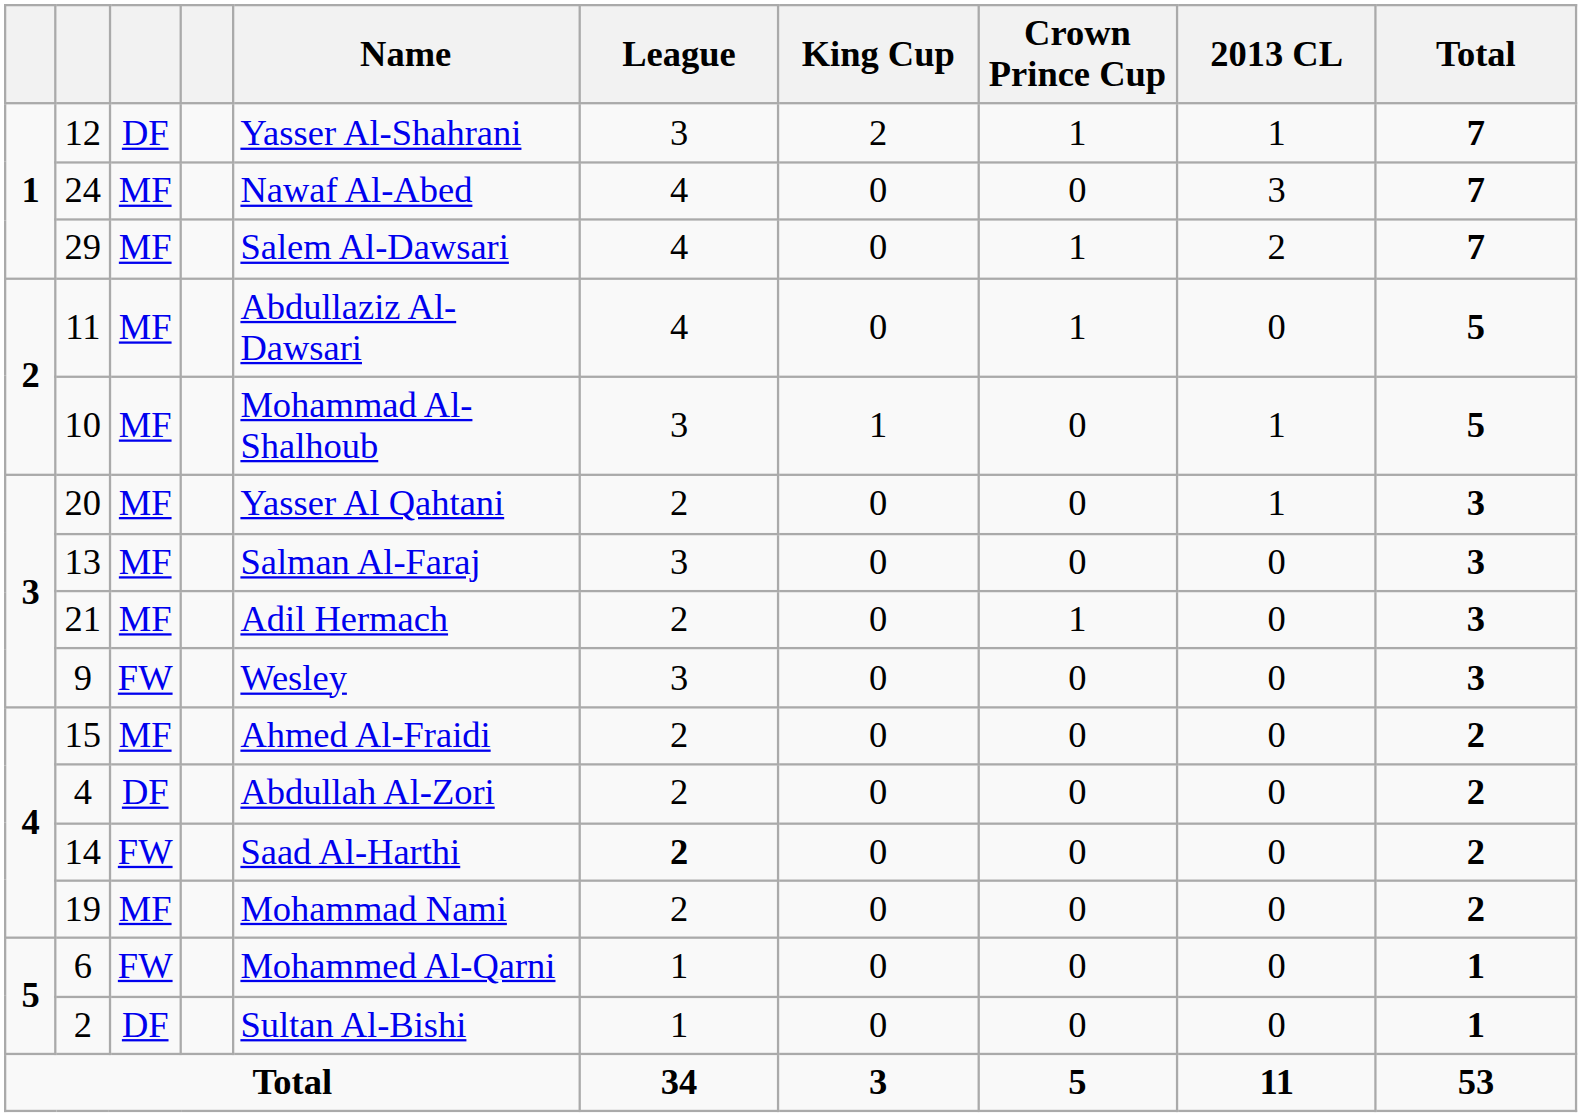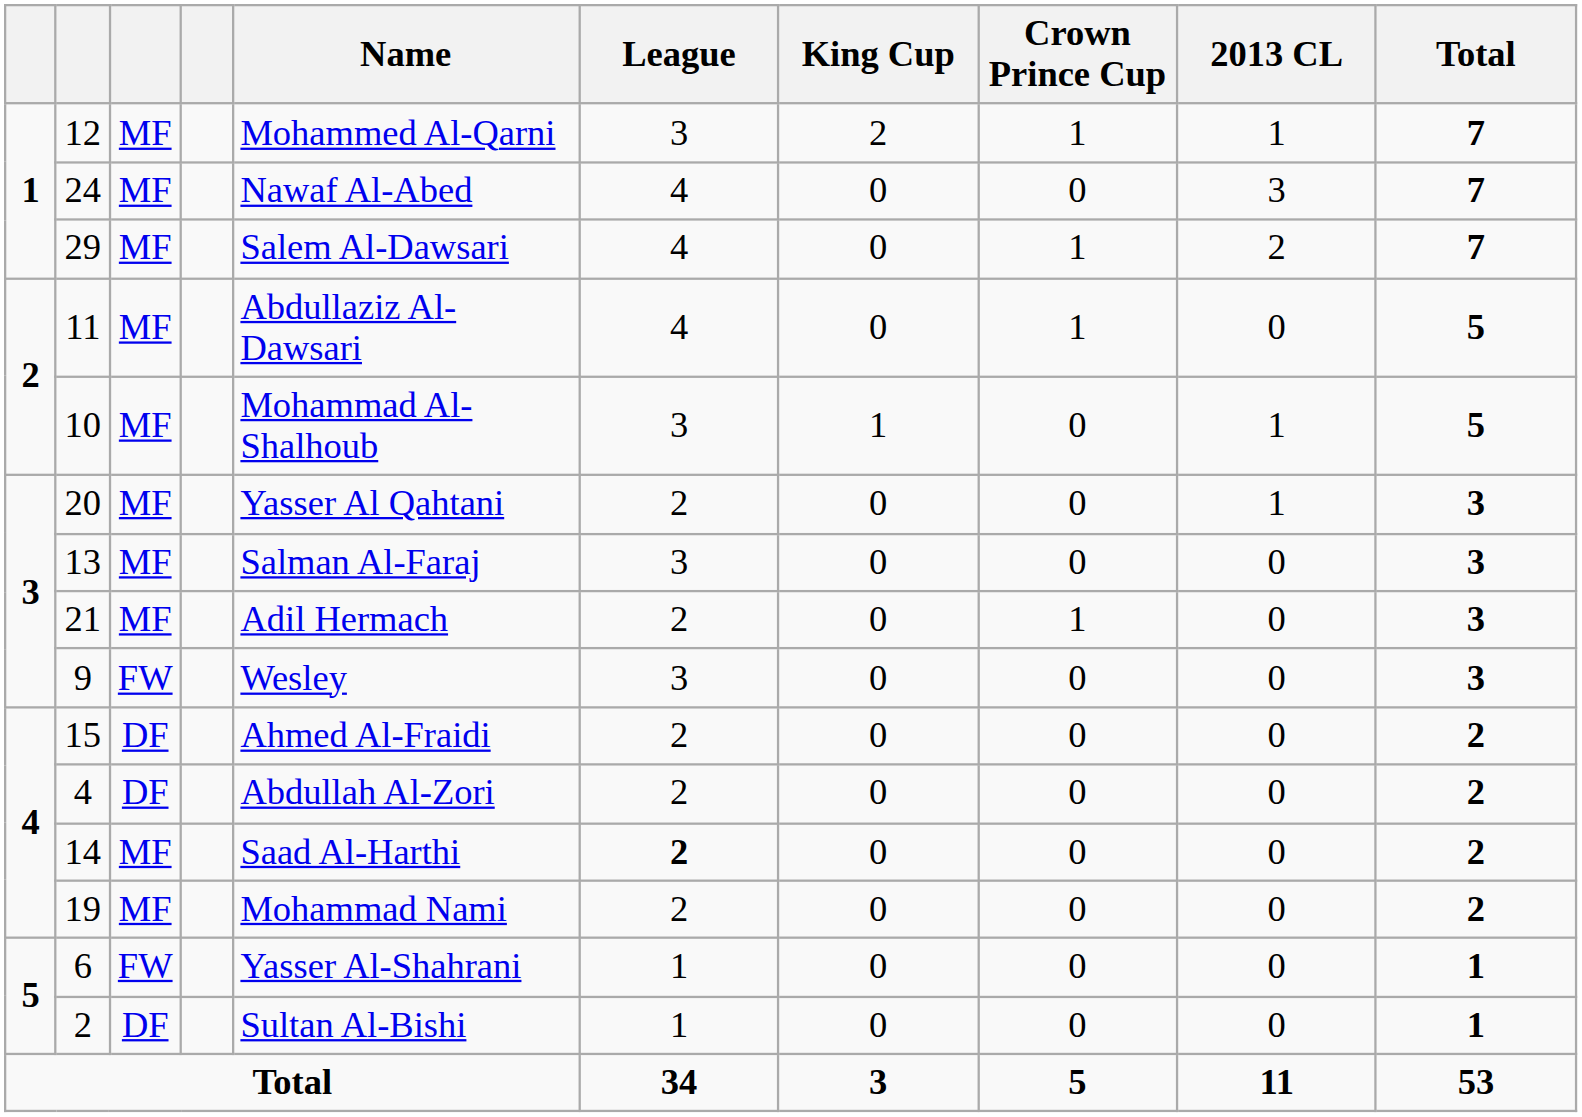12 | column 3: DF -> MF
12 | Name: Yasser Al-Shahrani -> Mohammed Al-Qarni
15 | column 3: MF -> DF
14 | column 3: FW -> MF
6 | Name: Mohammed Al-Qarni -> Yasser Al-Shahrani
